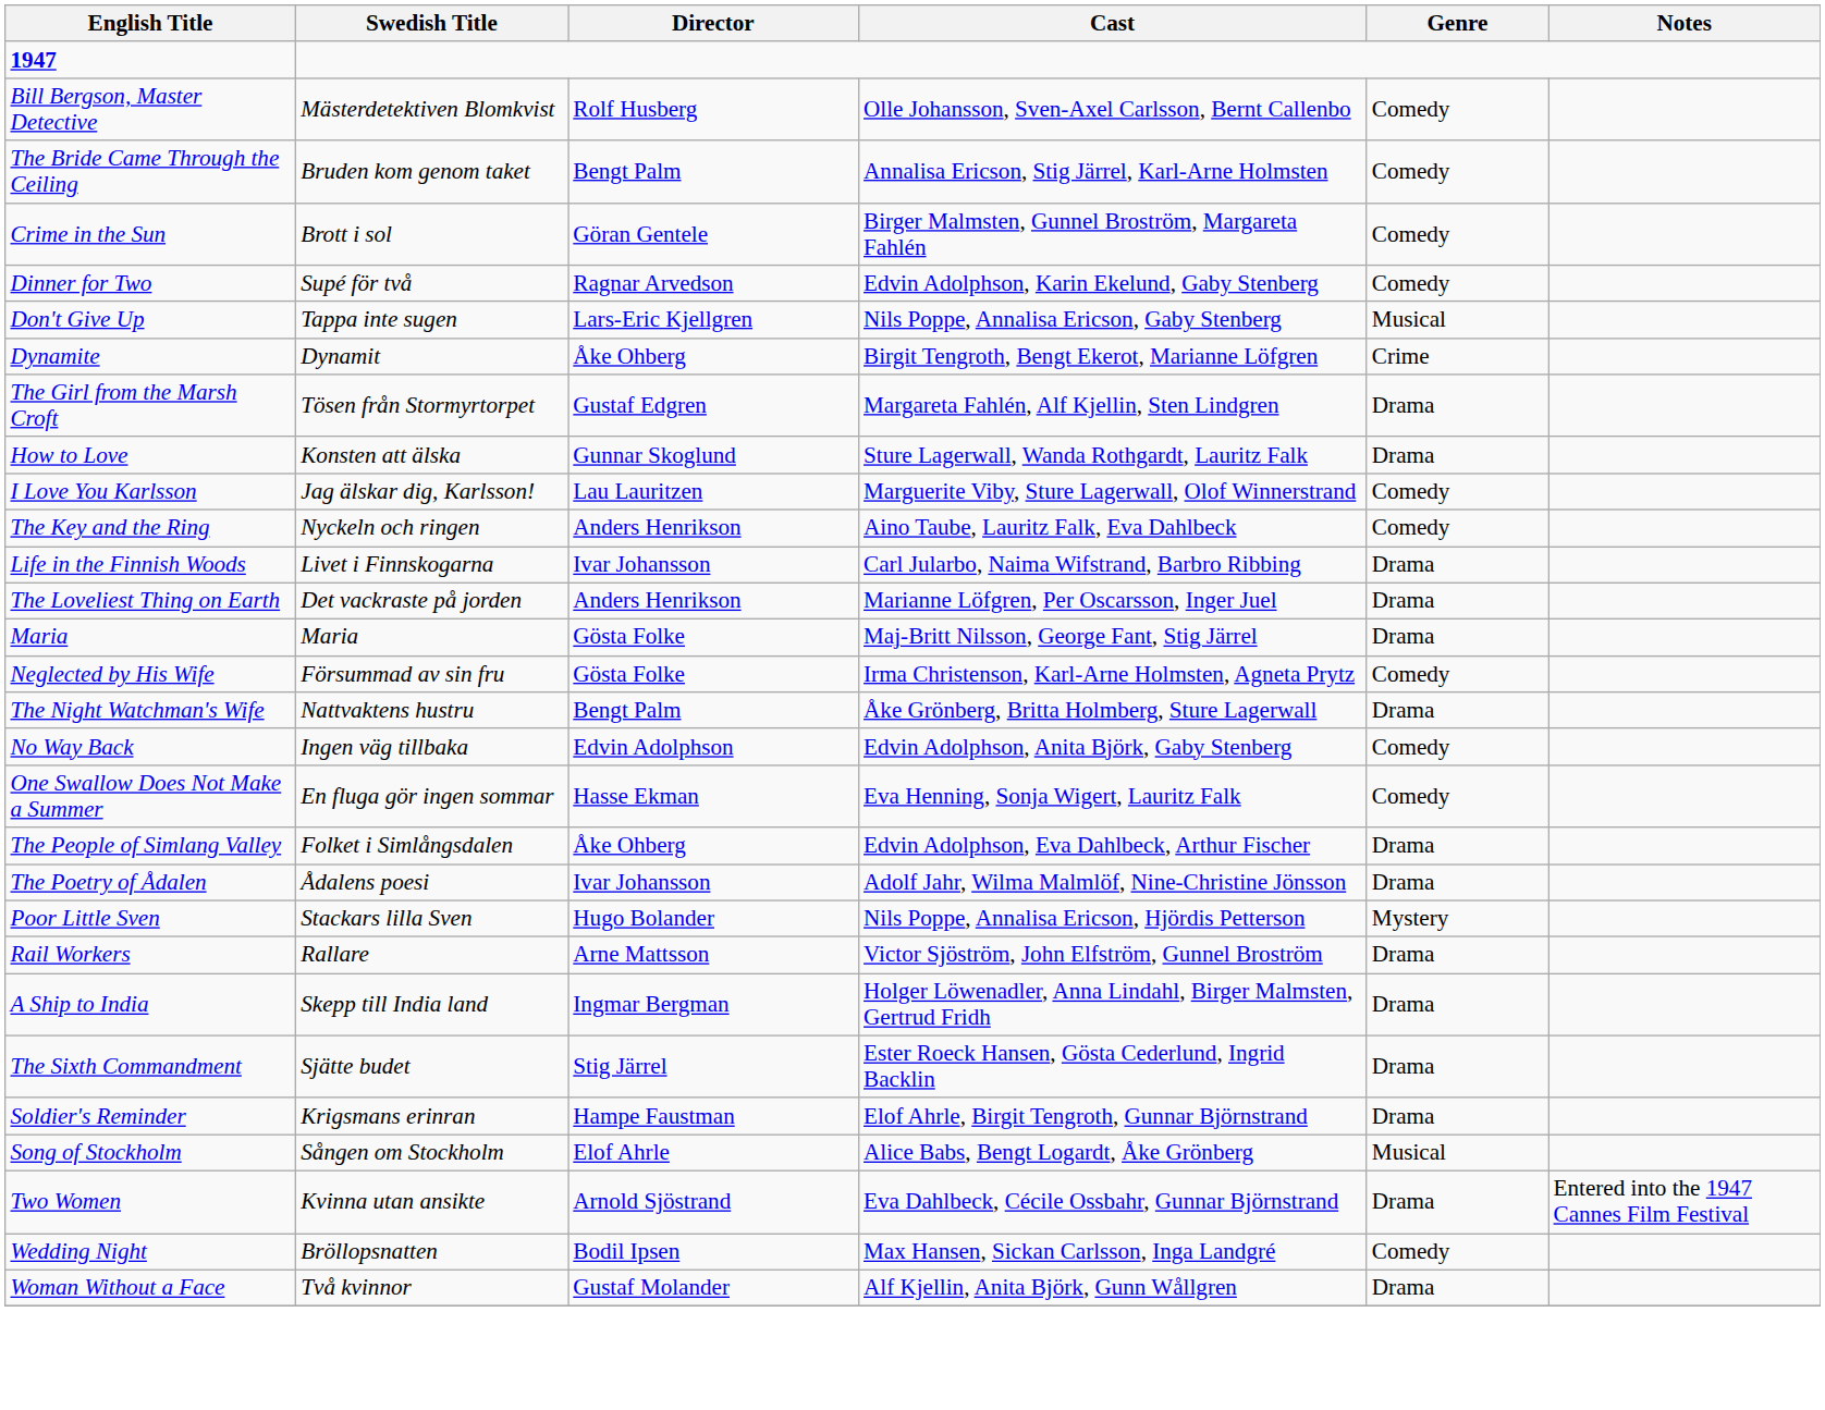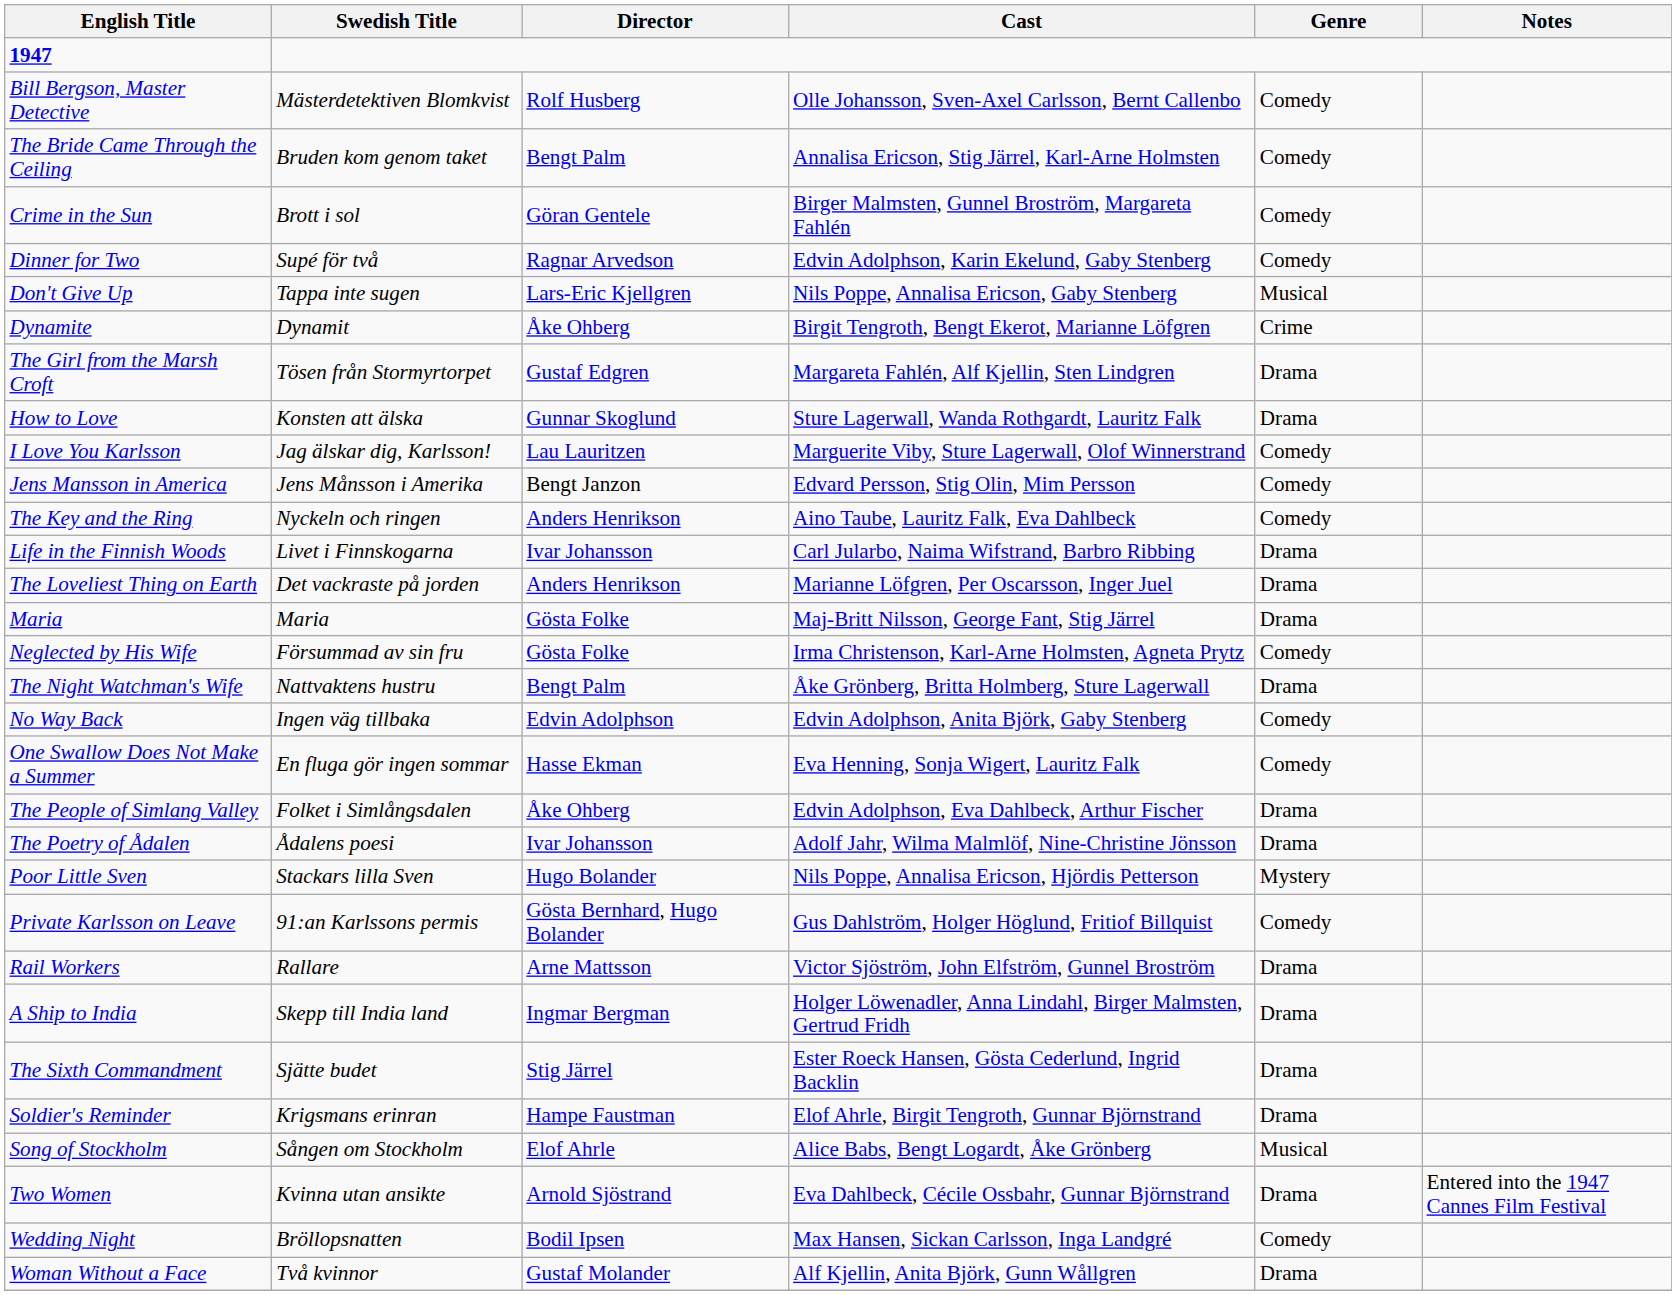+ row: Jens Mansson in America | Jens Månsson i Amerika | Bengt Janzon | Edvard Persson, Stig Olin, Mim Persson | Comedy
+ row: Private Karlsson on Leave | 91:an Karlssons permis | Gösta Bernhard, Hugo Bolander | Gus Dahlström, Holger Höglund, Fritiof Billquist | Comedy
